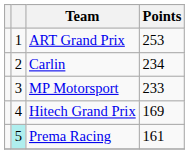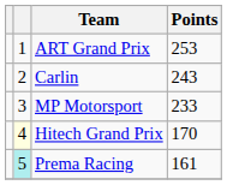Carlin | Points: 234 -> 243
Hitech Grand Prix | column 2: no background -> lightyellow background
Hitech Grand Prix | Points: 169 -> 170
